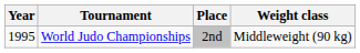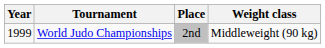World Judo Championships | Year: 1995 -> 1999
